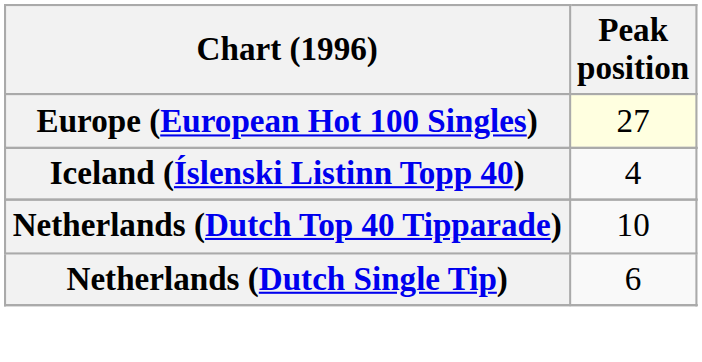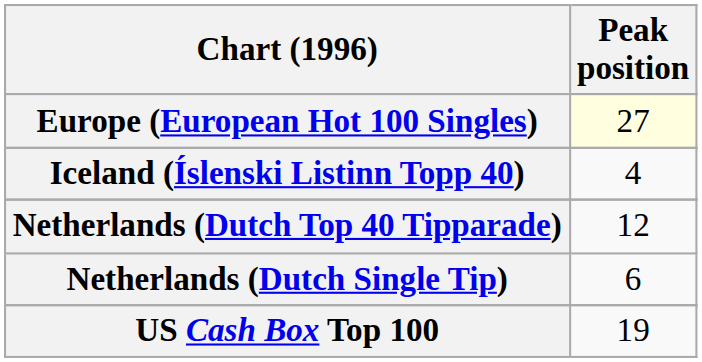Netherlands (Dutch Top 40 Tipparade) | Peak position: 10 -> 12
+ row: US Cash Box Top 100 | 19
